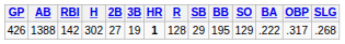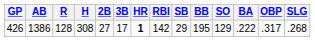columns swapped: R <-> RBI
426 | AB: 1388 -> 1386
426 | H: 302 -> 308
426 | 3B: 19 -> 17
